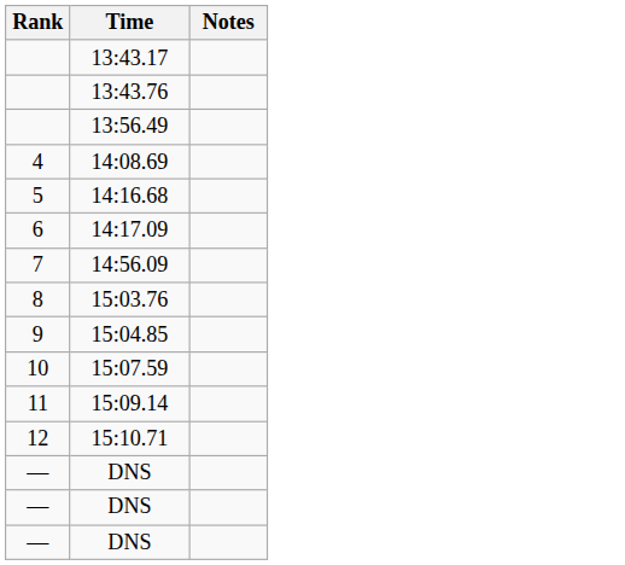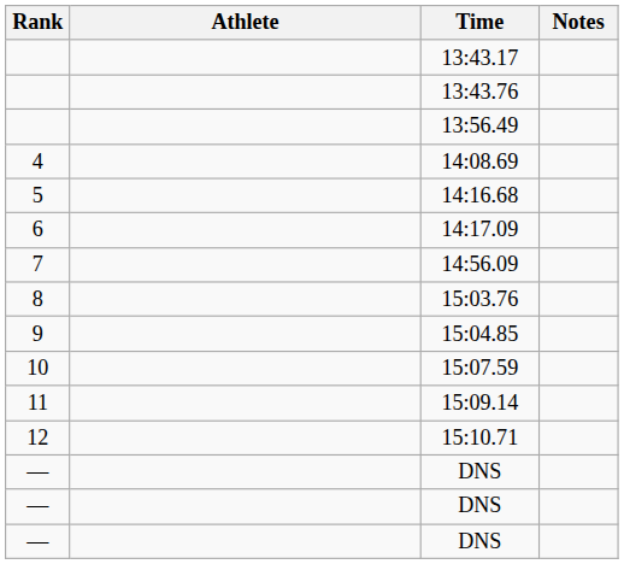+ column: Athlete
